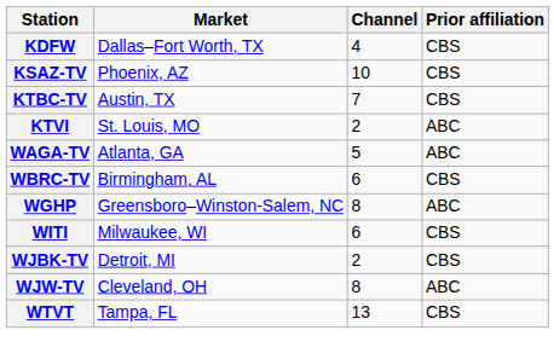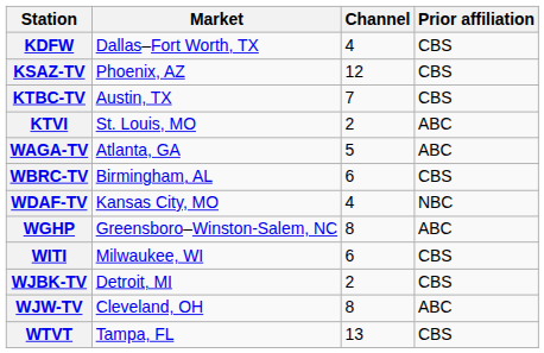KSAZ-TV | Channel: 10 -> 12
+ row: WDAF-TV | Kansas City, MO | 4 | NBC
